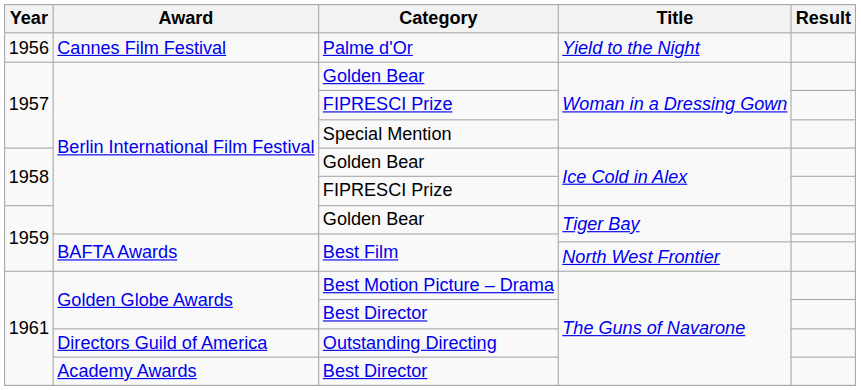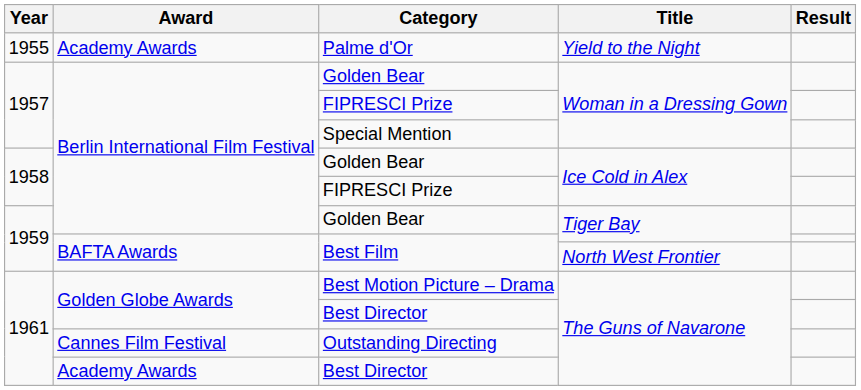Palme d'Or | Year: 1956 -> 1955
Palme d'Or | Award: Cannes Film Festival -> Academy Awards
Outstanding Directing | Award: Directors Guild of America -> Cannes Film Festival
